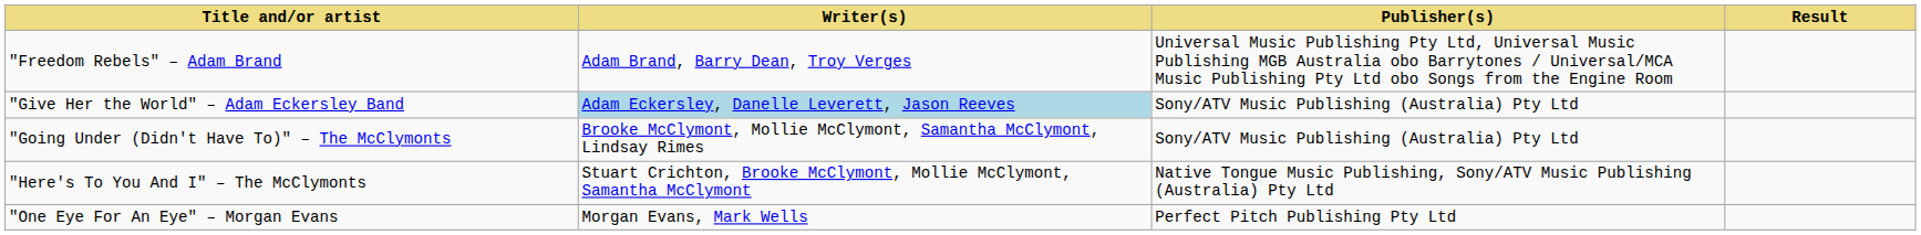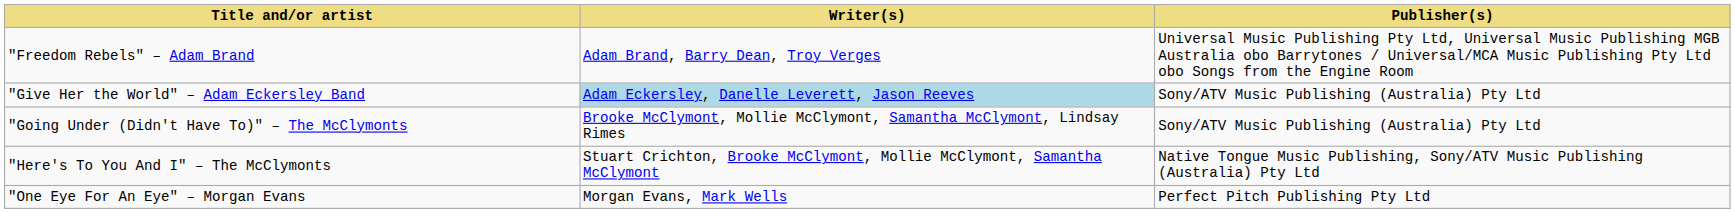- column: Result
